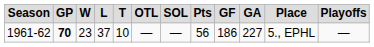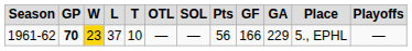1961-62 | column 3: no background -> gold background
1961-62 | column 9: 186 -> 166
1961-62 | column 10: 227 -> 229
